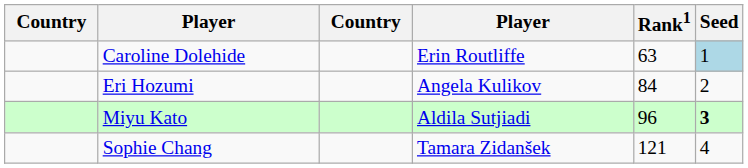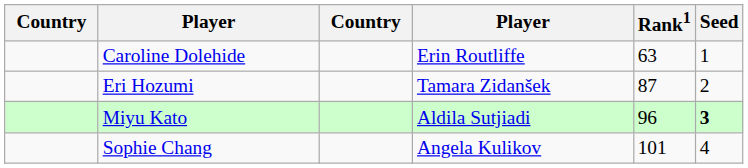Caroline Dolehide | Seed: lightblue background -> no background
Eri Hozumi | column 4: Angela Kulikov -> Tamara Zidanšek
Eri Hozumi | Rank1: 84 -> 87
Sophie Chang | column 4: Tamara Zidanšek -> Angela Kulikov
Sophie Chang | Rank1: 121 -> 101
